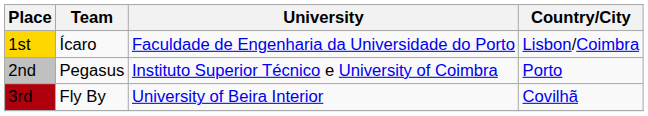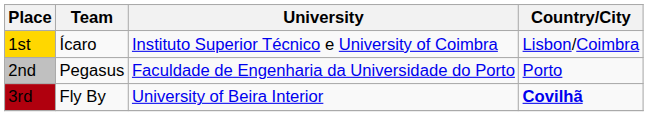1st | University: Faculdade de Engenharia da Universidade do Porto -> Instituto Superior Técnico e University of Coimbra
2nd | University: Instituto Superior Técnico e University of Coimbra -> Faculdade de Engenharia da Universidade do Porto
3rd | Country/City: normal -> bold
